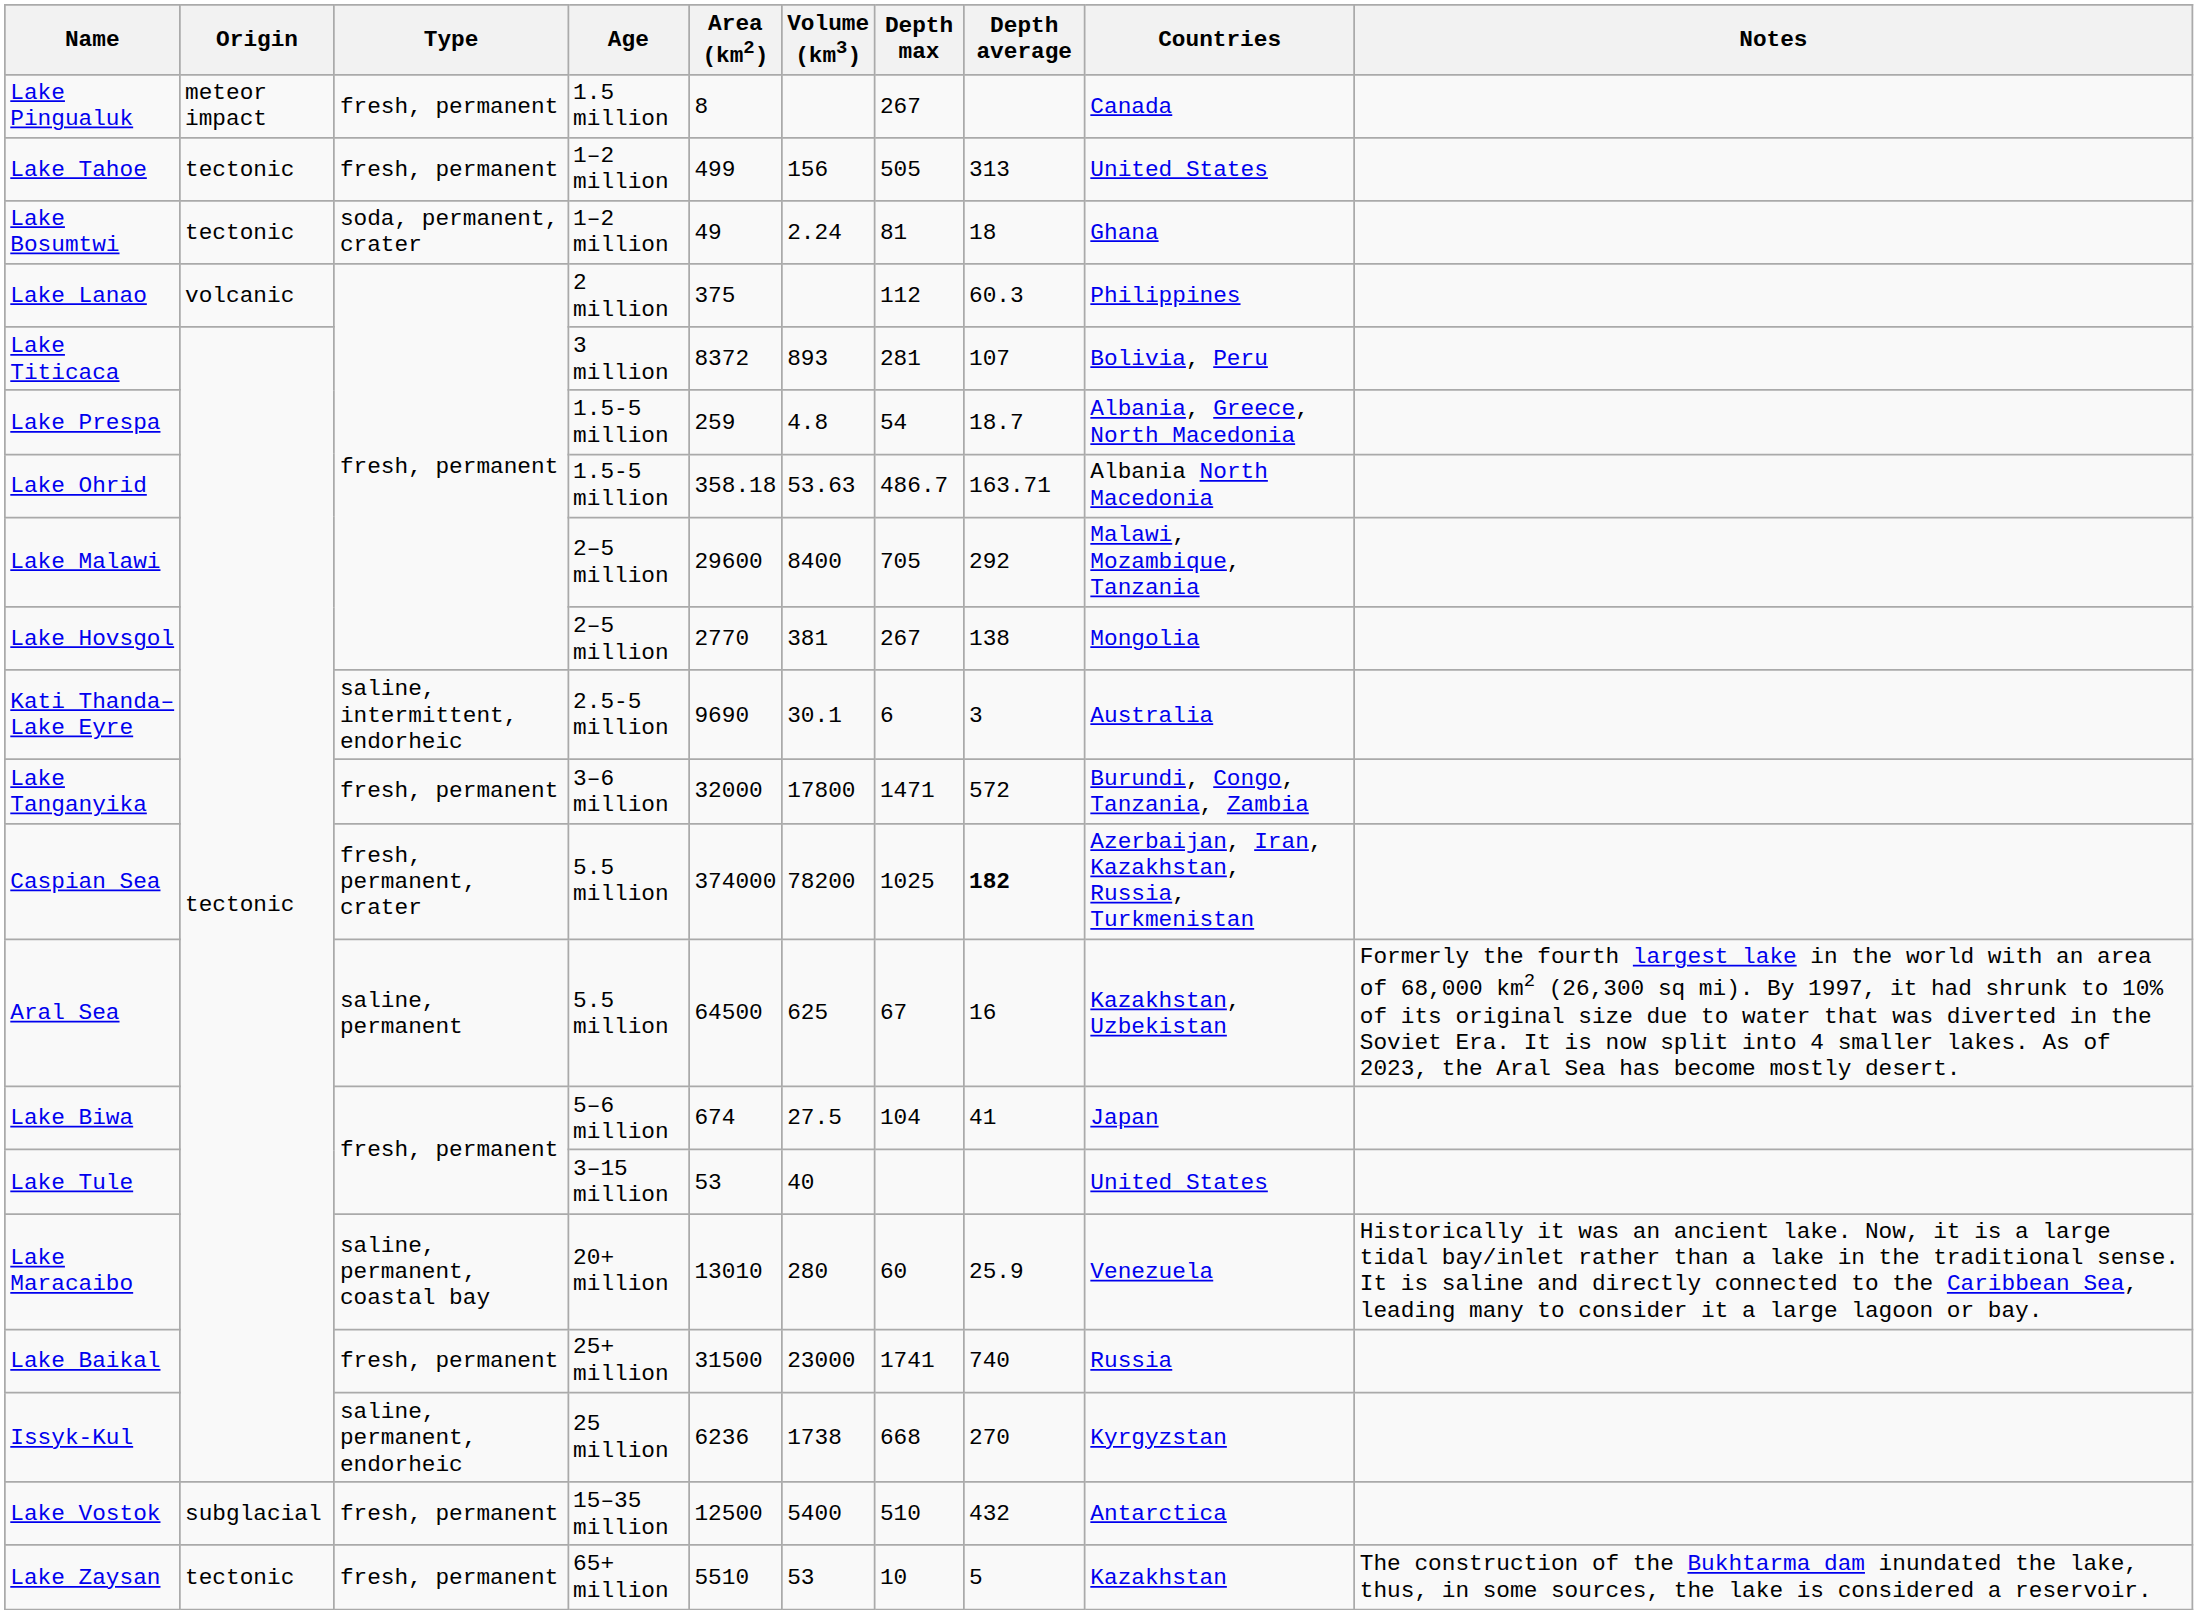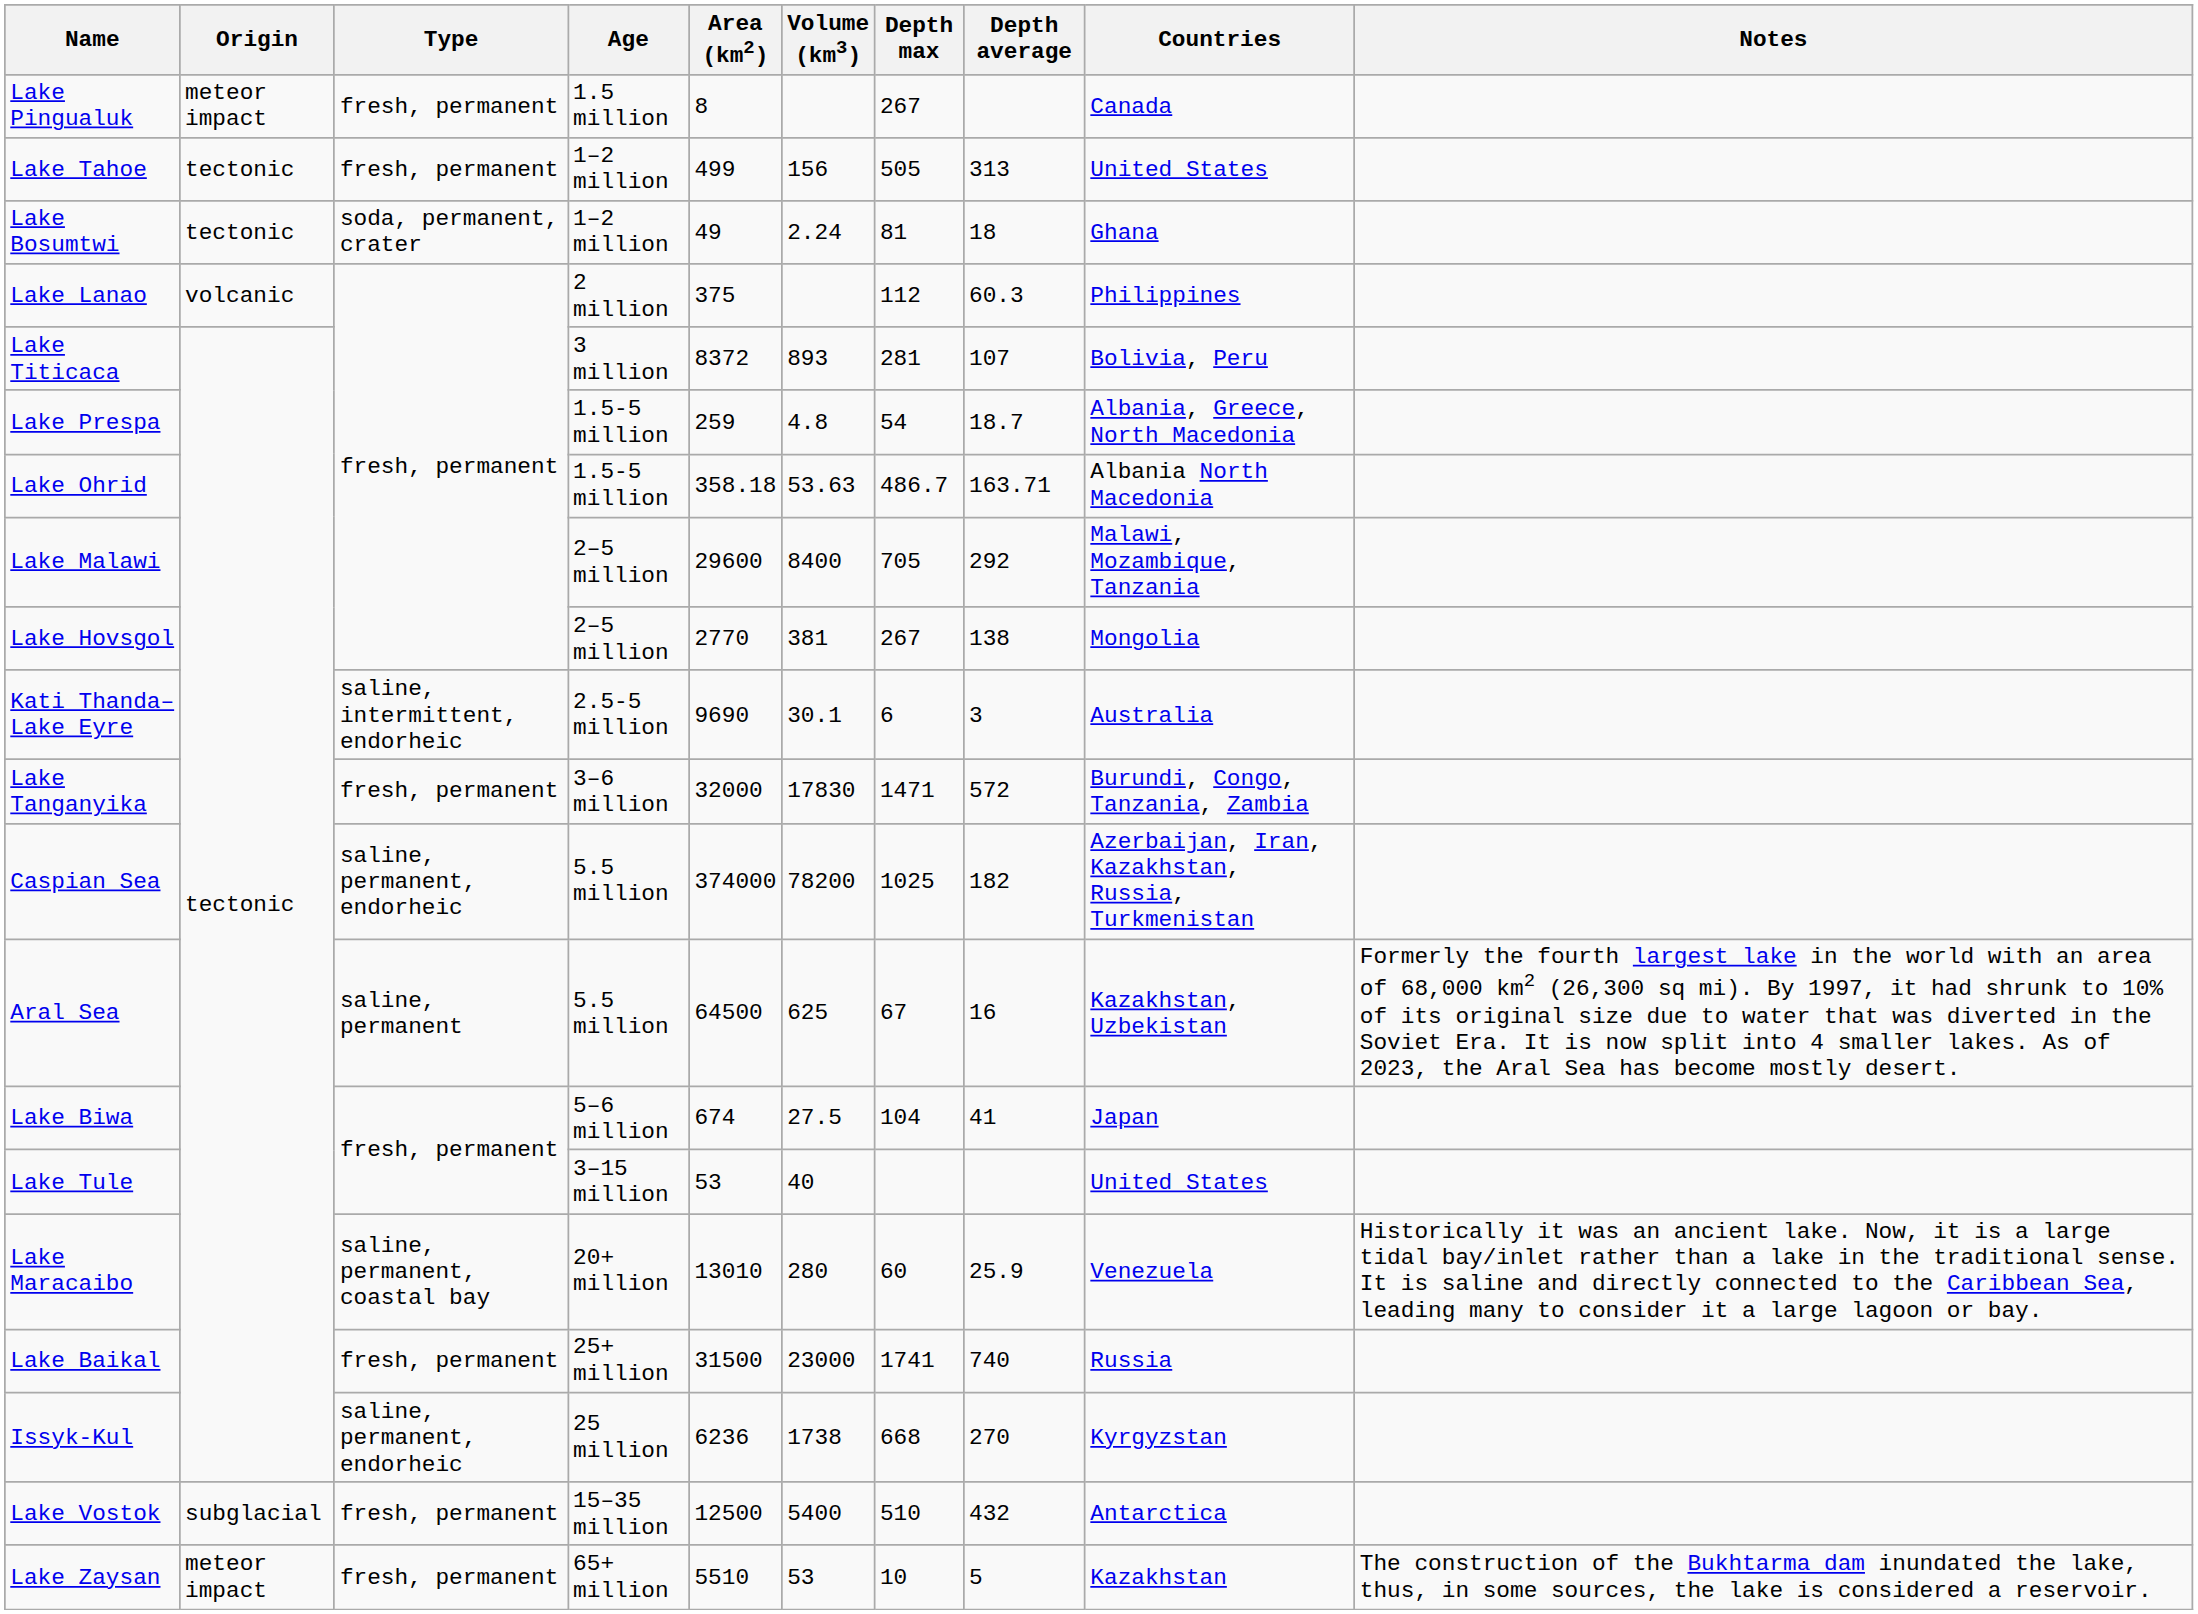Lake Tanganyika | Volume (km3): 17800 -> 17830
Caspian Sea | Type: fresh, permanent, crater -> saline, permanent, endorheic
Caspian Sea | Depth average: bold -> normal
Lake Zaysan | Origin: tectonic -> meteor impact
